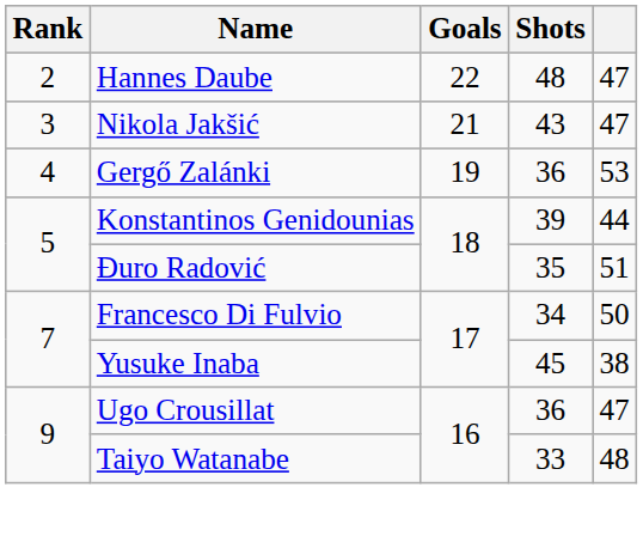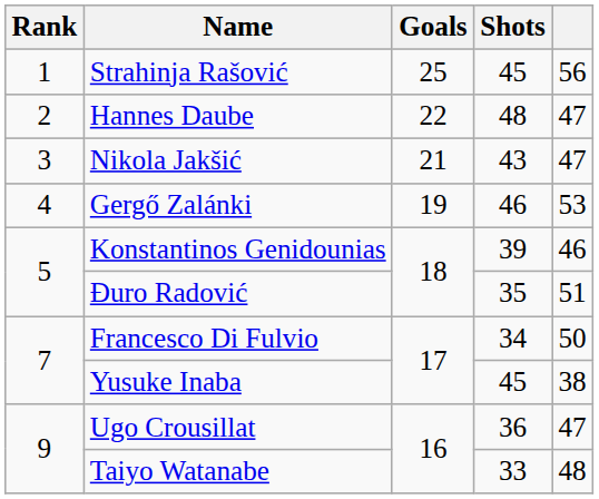+ row: 1 | Strahinja Rašović | 25 | 45 | 56
Gergő Zalánki | Shots: 36 -> 46
Konstantinos Genidounias | column 5: 44 -> 46
